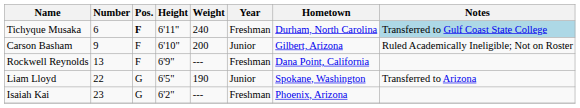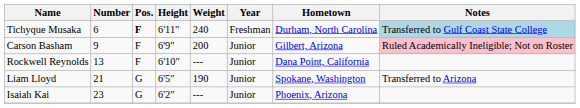Carson Basham | Height: 6'10" -> 6'9"
Carson Basham | Notes: no background -> pink background
Rockwell Reynolds | Height: 6'9" -> 6'10"
Rockwell Reynolds | Year: Freshman -> Junior
Liam Lloyd | Number: 22 -> 21
Isaiah Kai | Year: Freshman -> Junior
